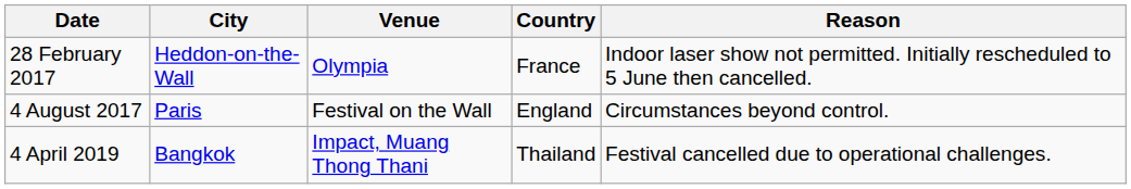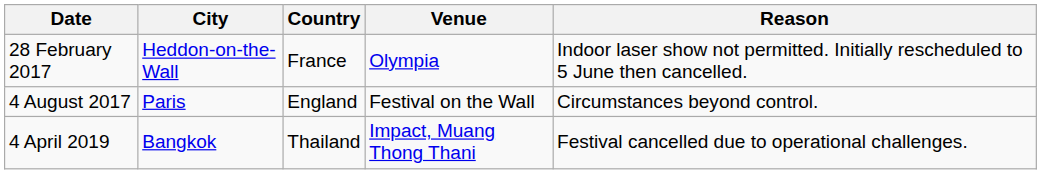columns swapped: Country <-> Venue
